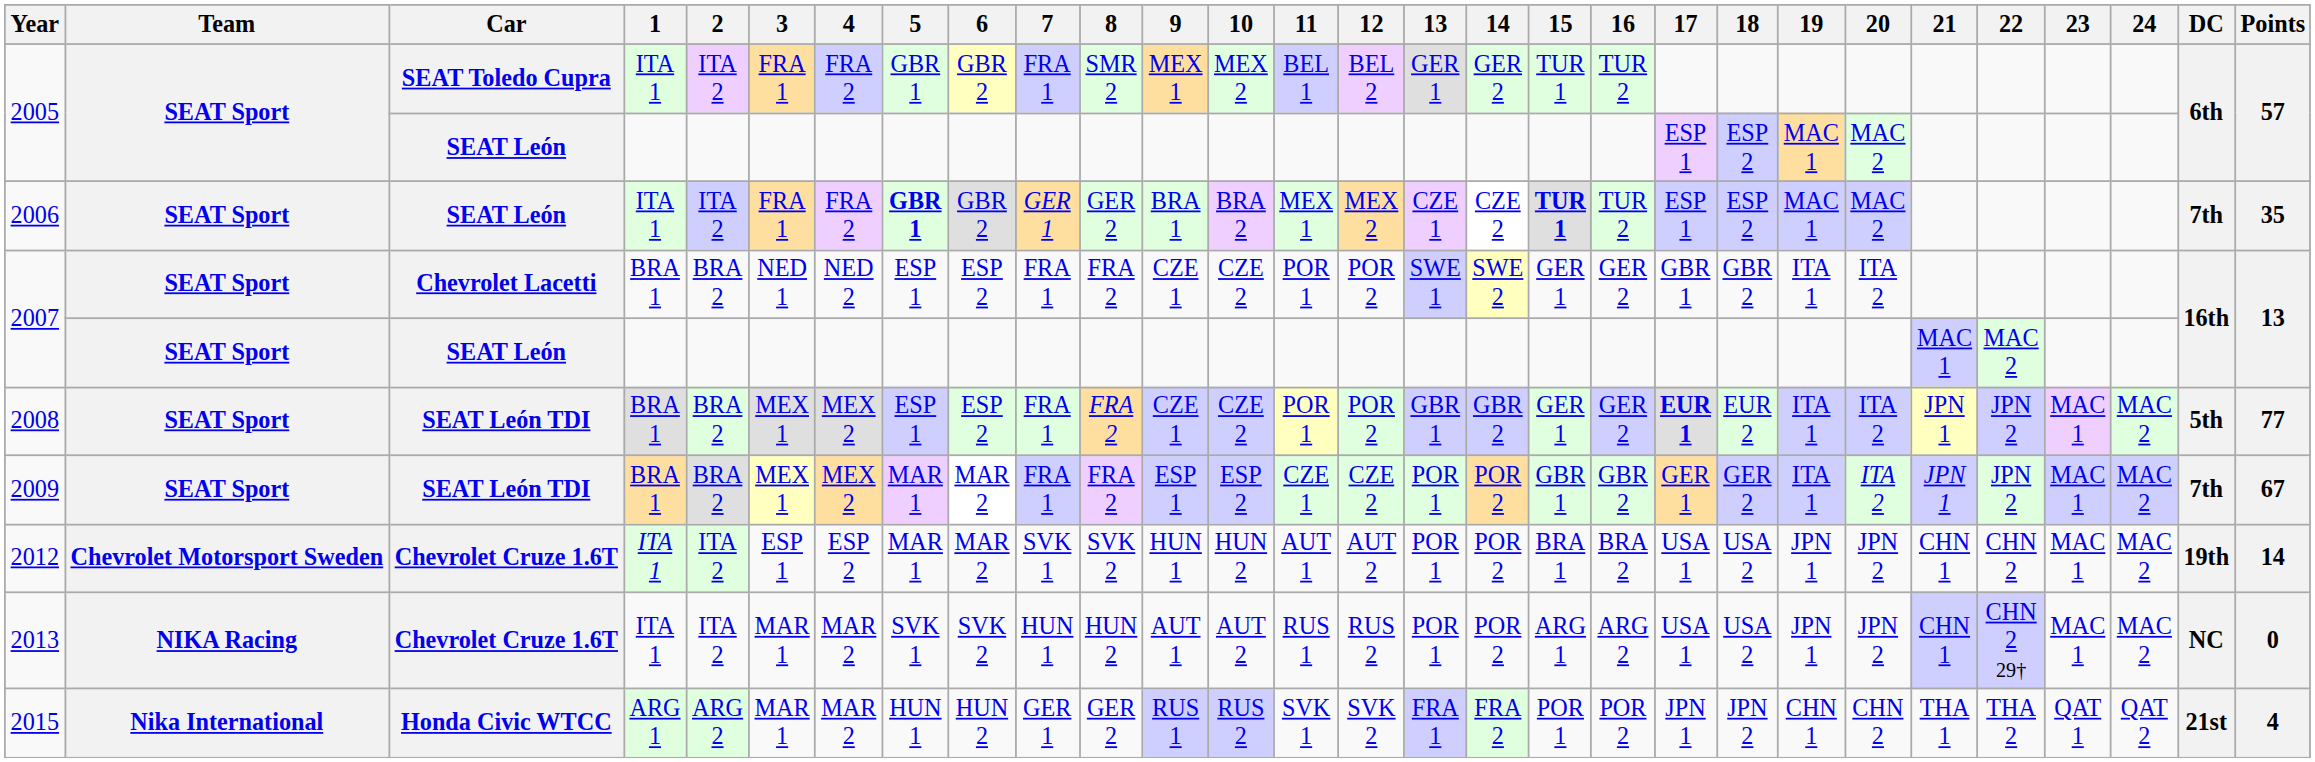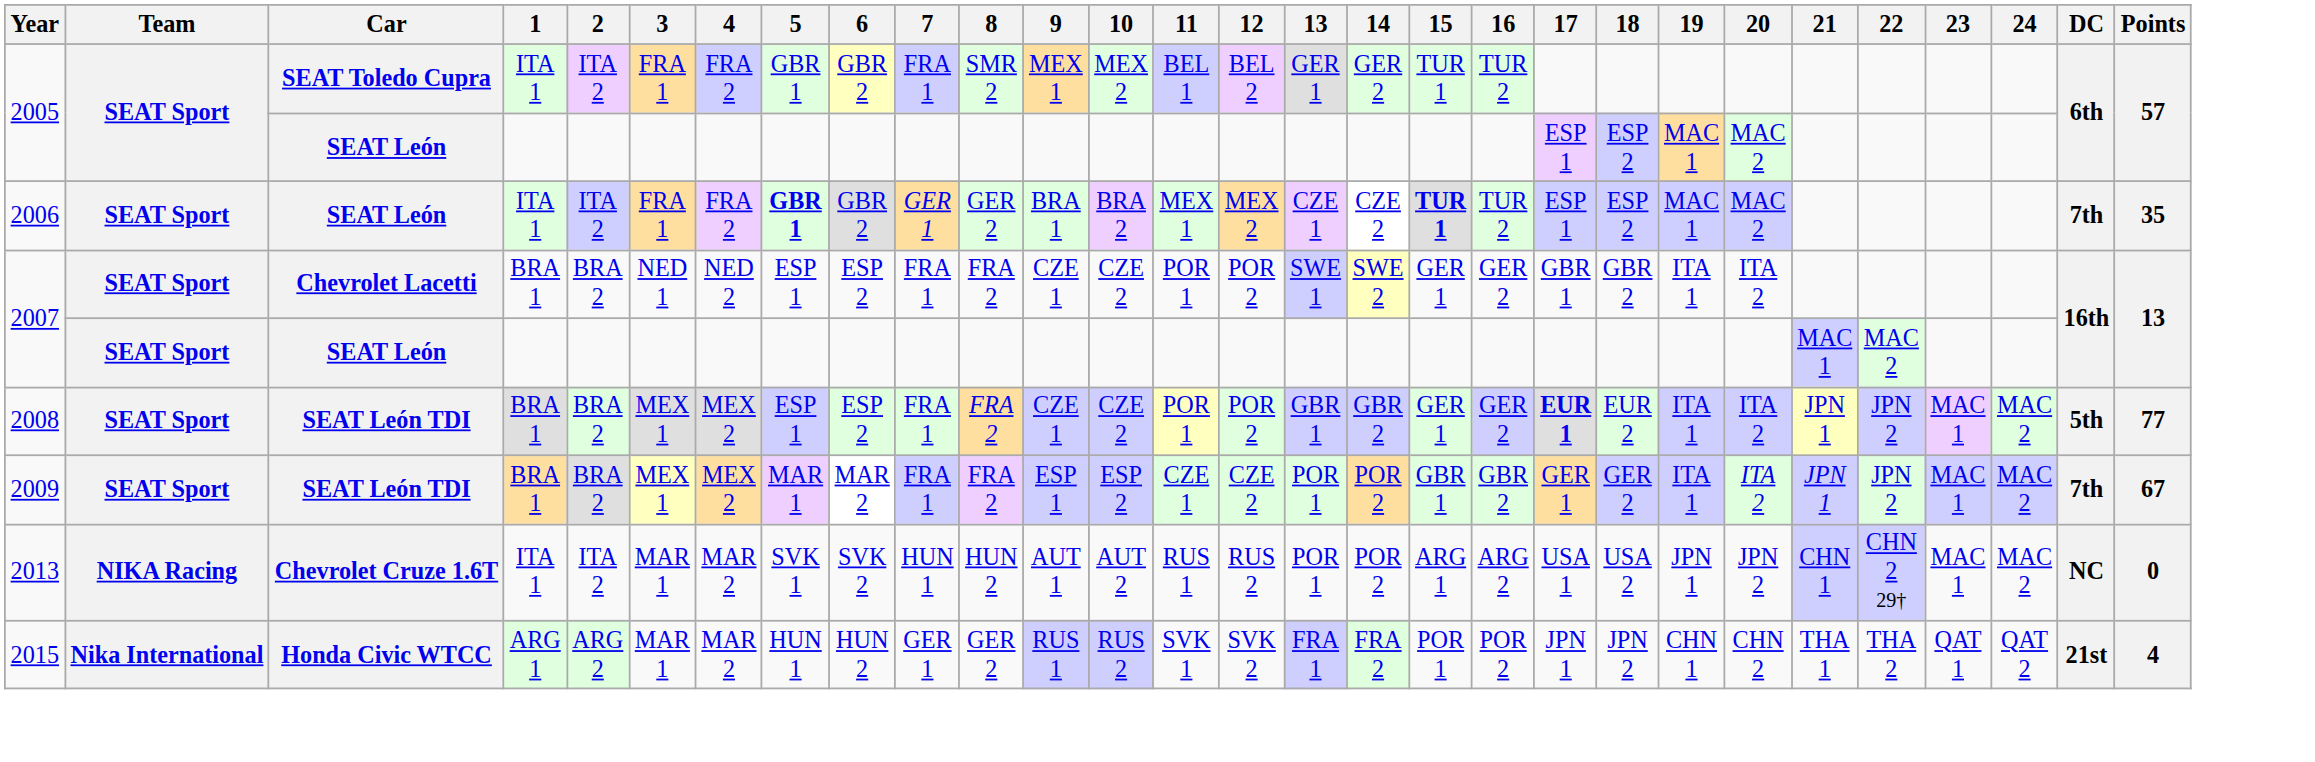- row: 2012 | Chevrolet Motorsport Sweden | Chevrolet Cruze 1.6T | ITA 1 | ITA 2 | ESP 1 | ESP 2 | MAR 1 | MAR 2 | SVK 1 | SVK 2 | HUN 1 | HUN 2 | AUT 1 | AUT 2 | POR 1 | POR 2 | BRA 1 | BRA 2 | USA 1 | USA 2 | JPN 1 | JPN 2 | CHN 1 | CHN 2 | MAC 1 | MAC 2 | 19th | 14
